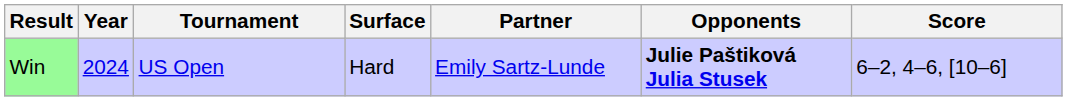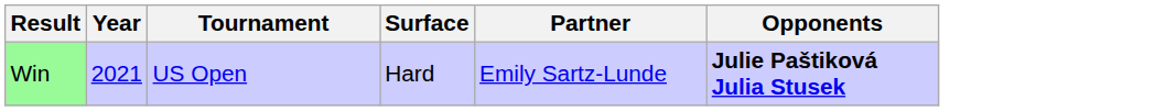- column: Score | 6–2, 4–6, [10–6]
Win | Year: 2024 -> 2021
